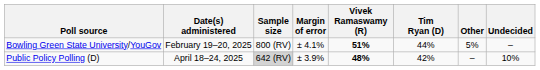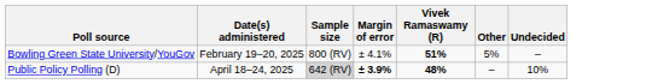- column: Tim Ryan (D) | 44% | 42%
Public Policy Polling (D) | Margin of error: normal -> bold
